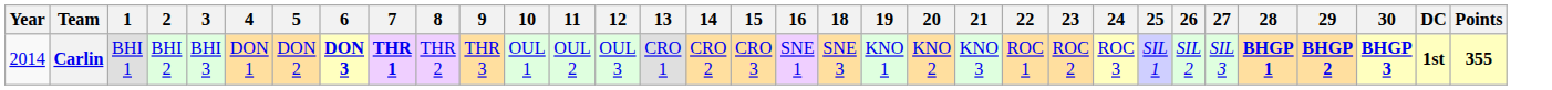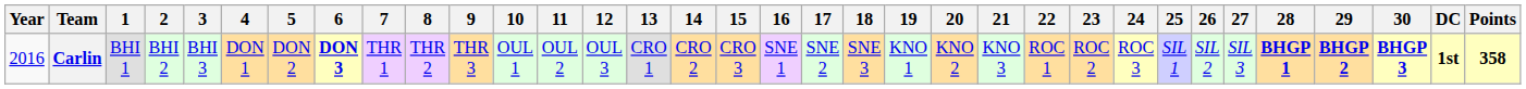+ column: 17 | SNE 2
Carlin | Year: 2014 -> 2016
Carlin | 7: bold -> normal
Carlin | Points: 355 -> 358
